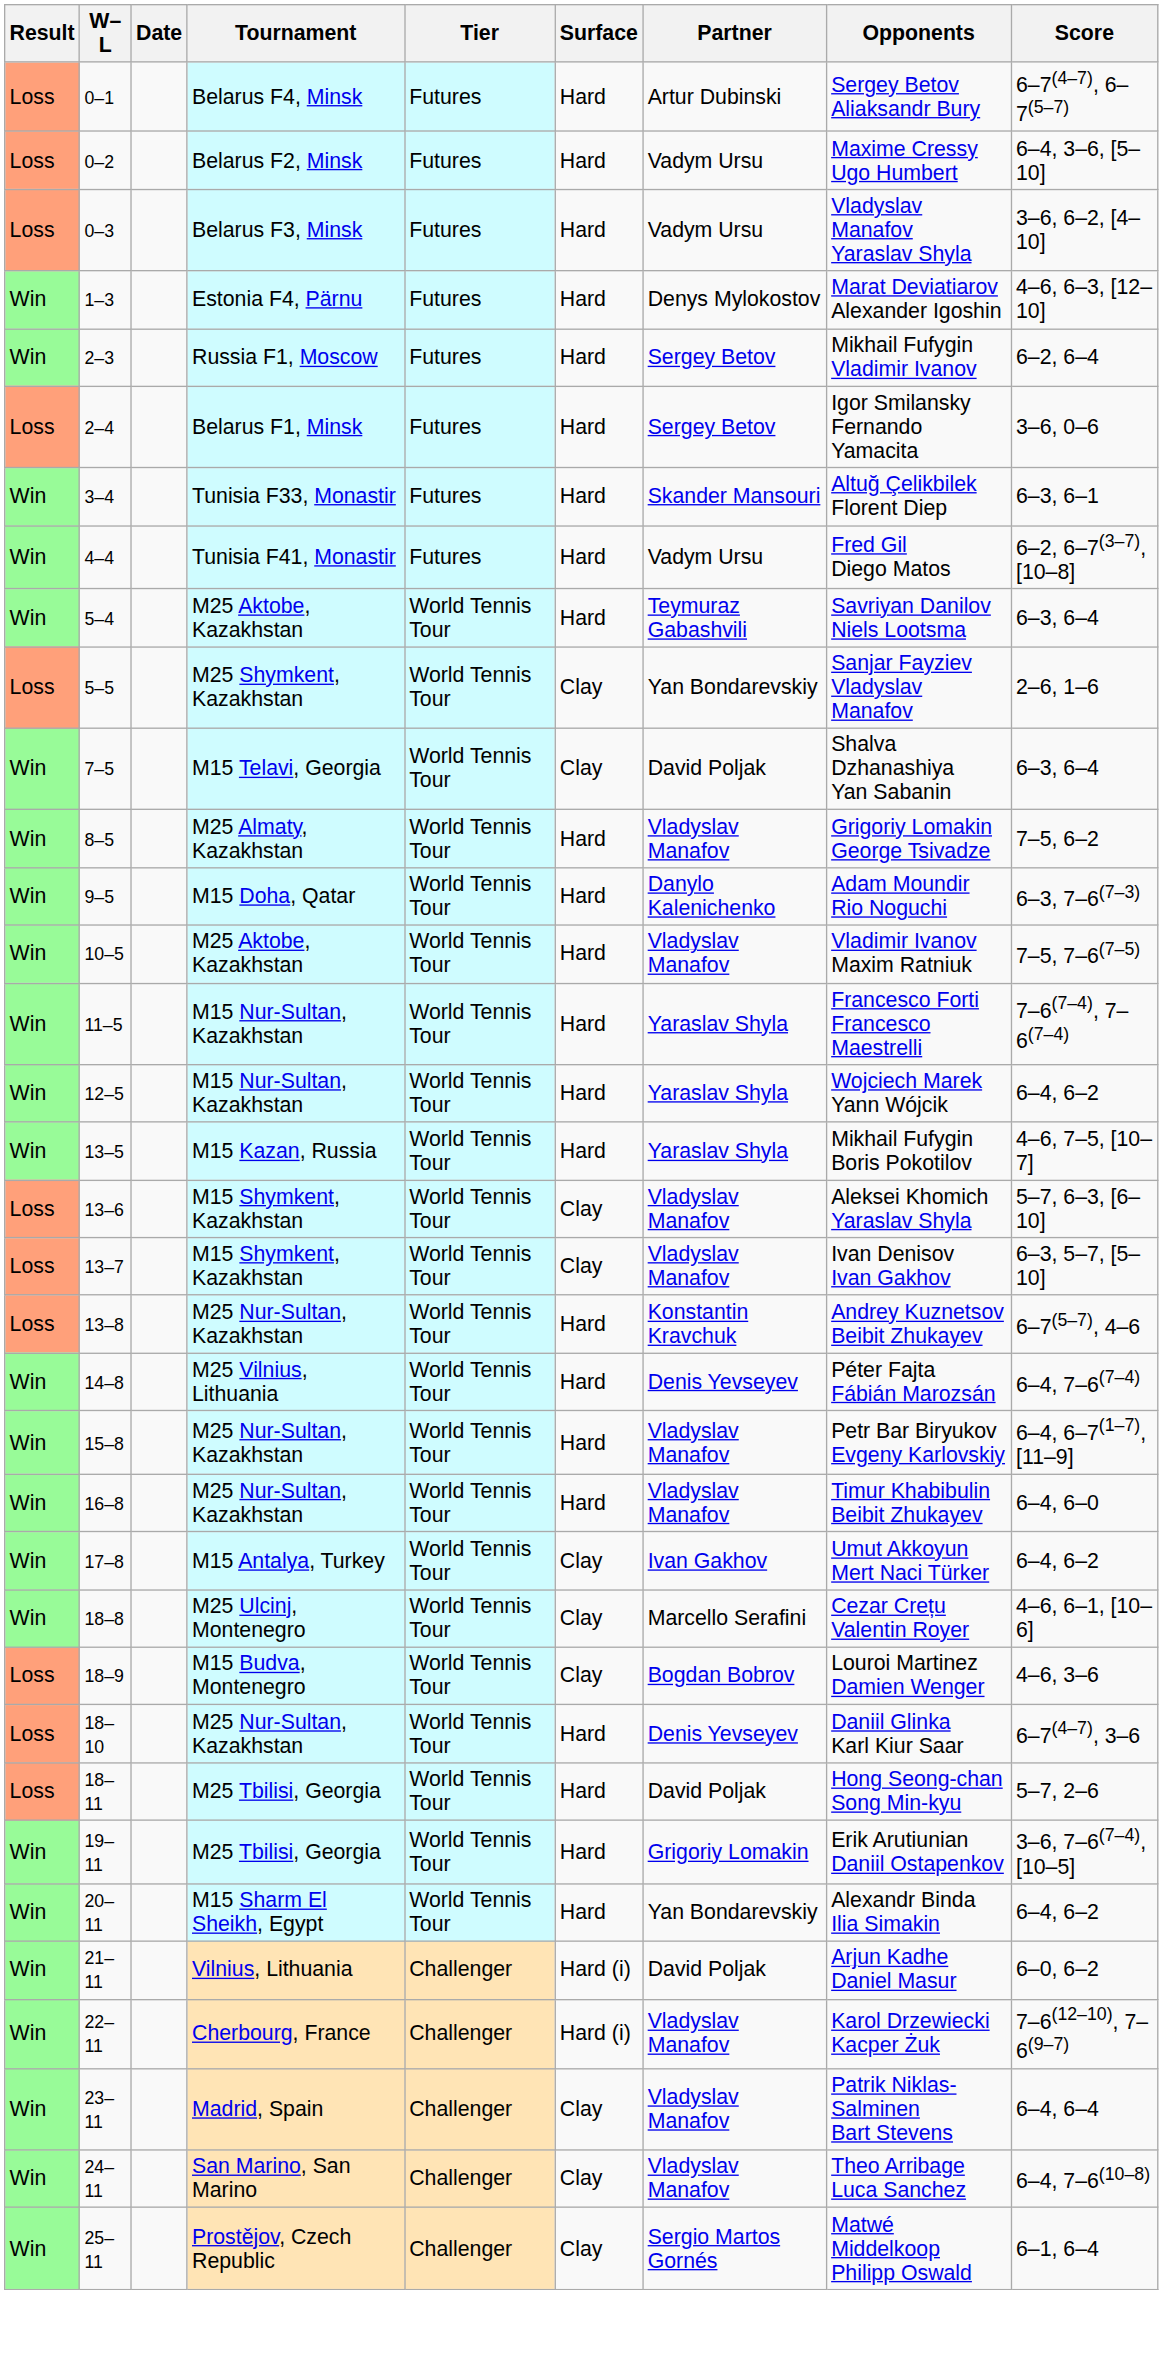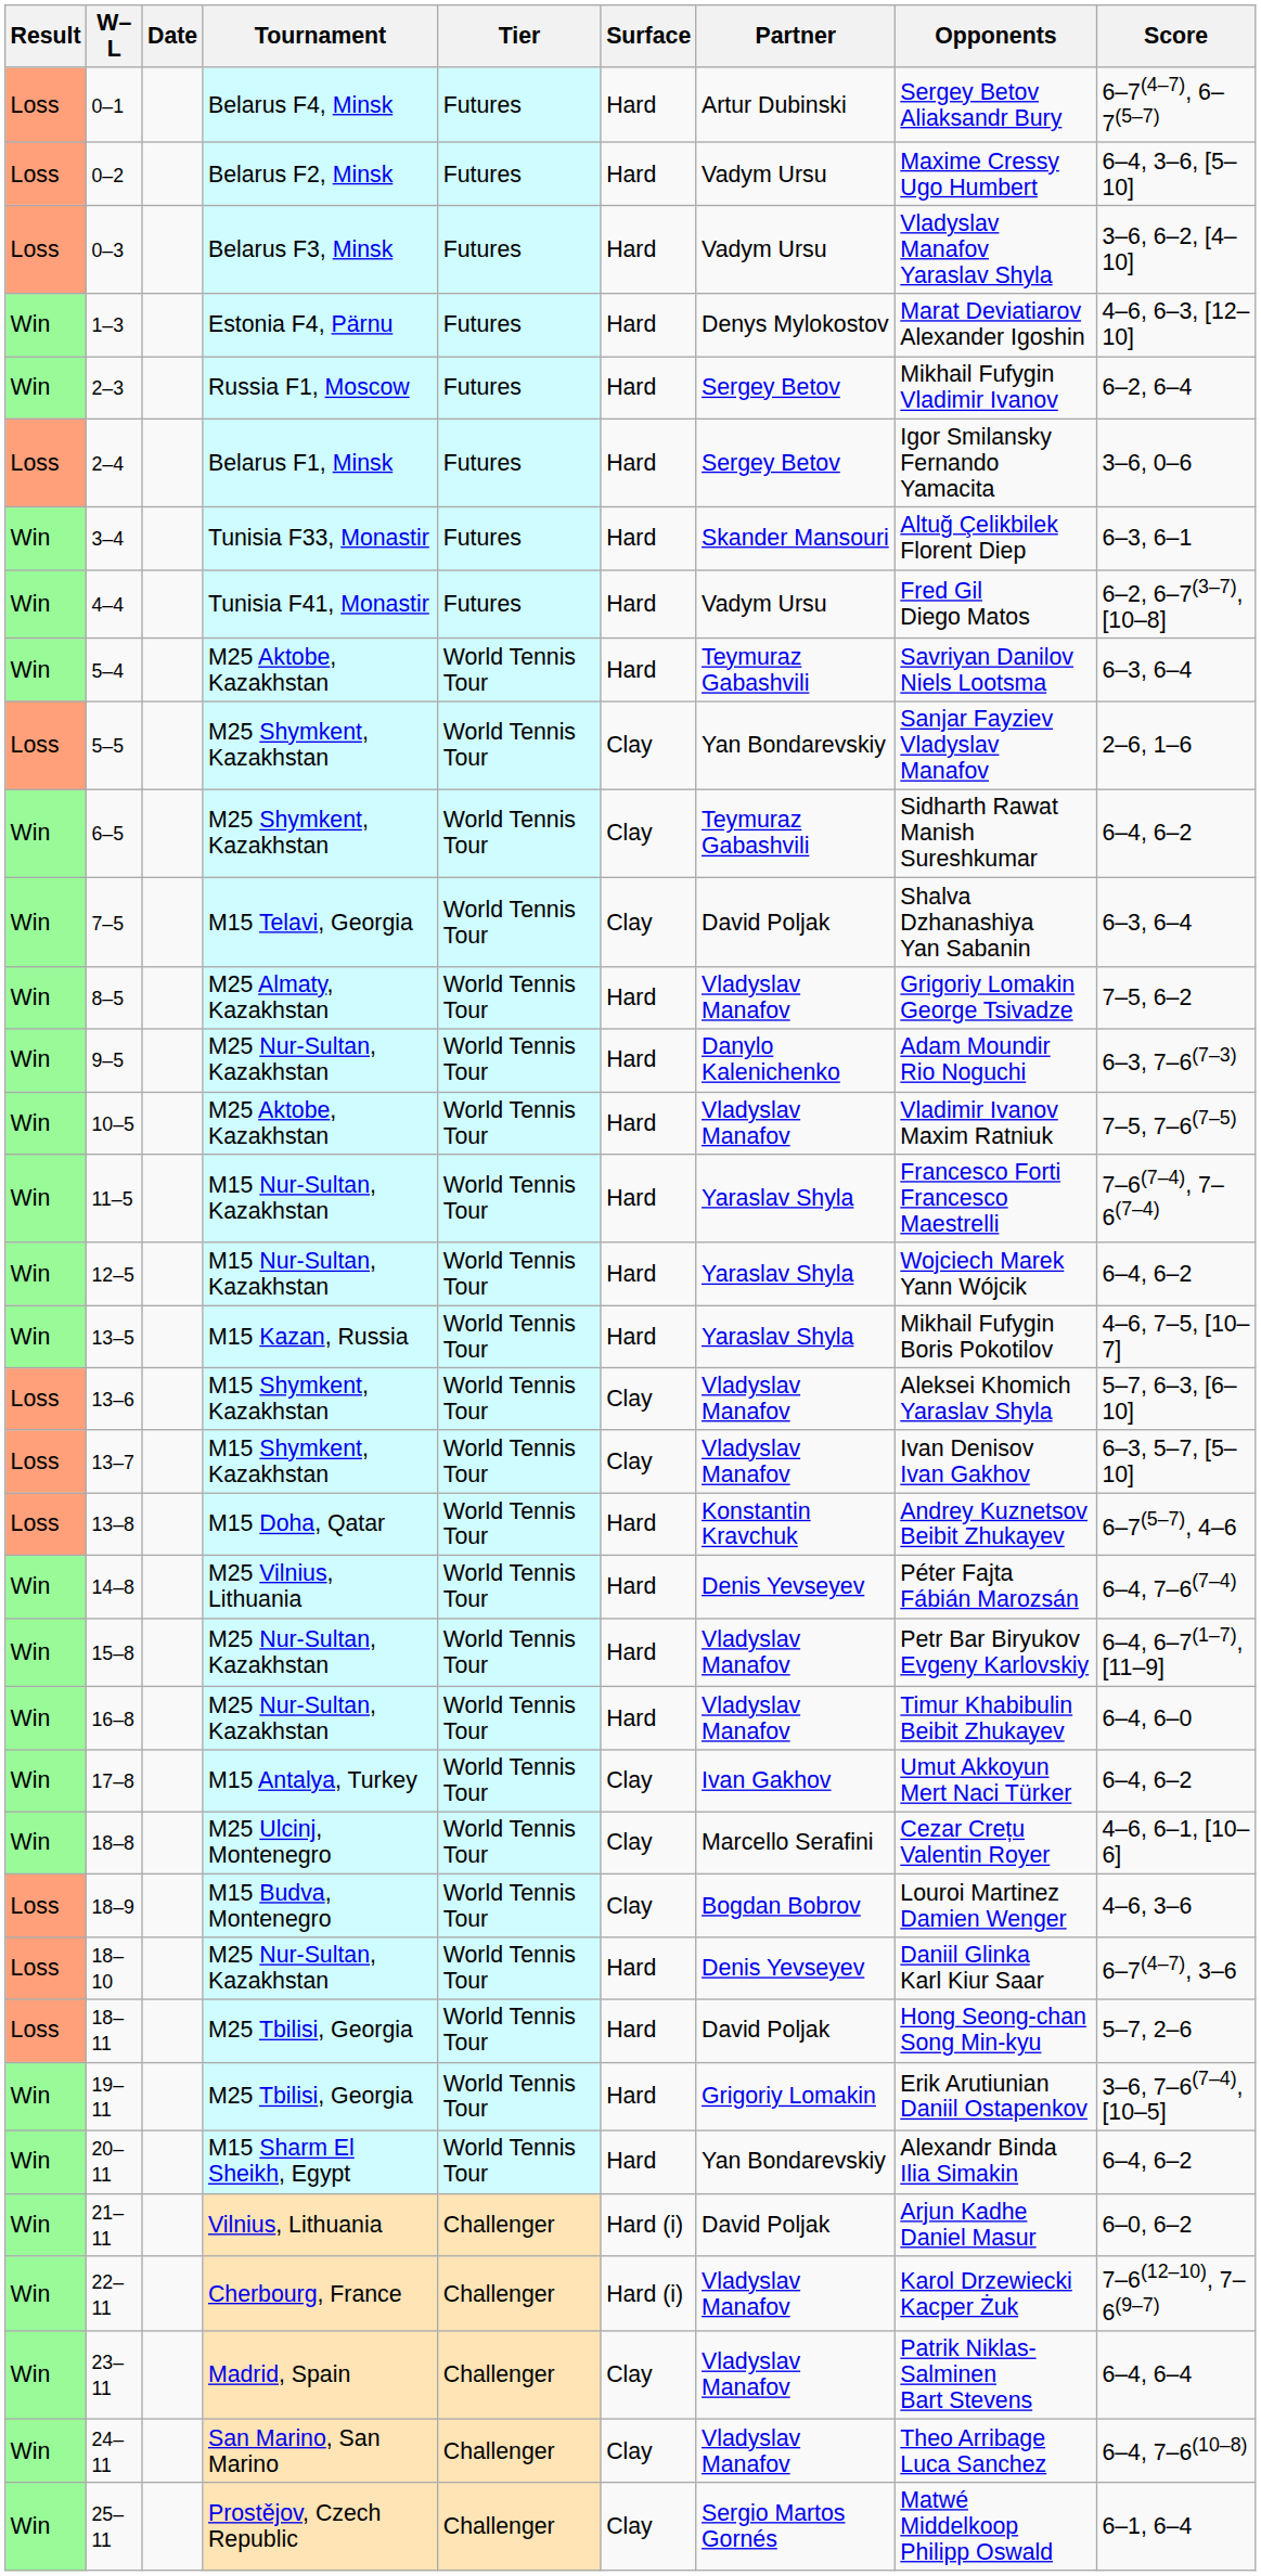+ row: Win | 6–5 | M25 Shymkent, Kazakhstan | World Tennis Tour | Clay | Teymuraz Gabashvili | Sidharth Rawat Manish Sureshkumar | 6–4, 6–2
9–5 | Tournament: M15 Doha, Qatar -> M25 Nur-Sultan, Kazakhstan
13–8 | Tournament: M25 Nur-Sultan, Kazakhstan -> M15 Doha, Qatar
